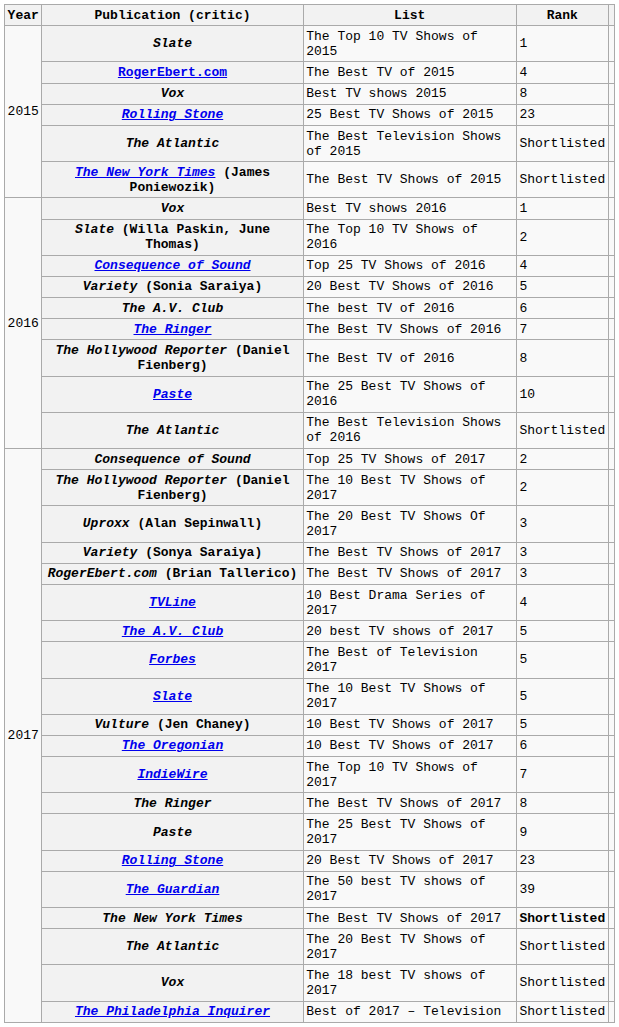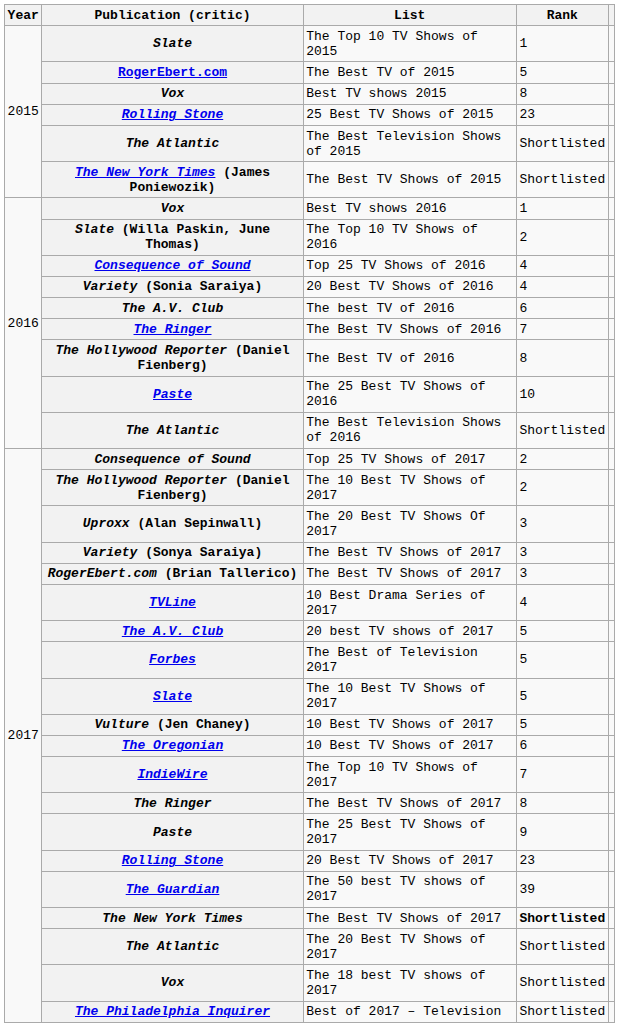The Best TV of 2015 | Rank: 4 -> 5
20 Best TV Shows of 2016 | Rank: 5 -> 4
